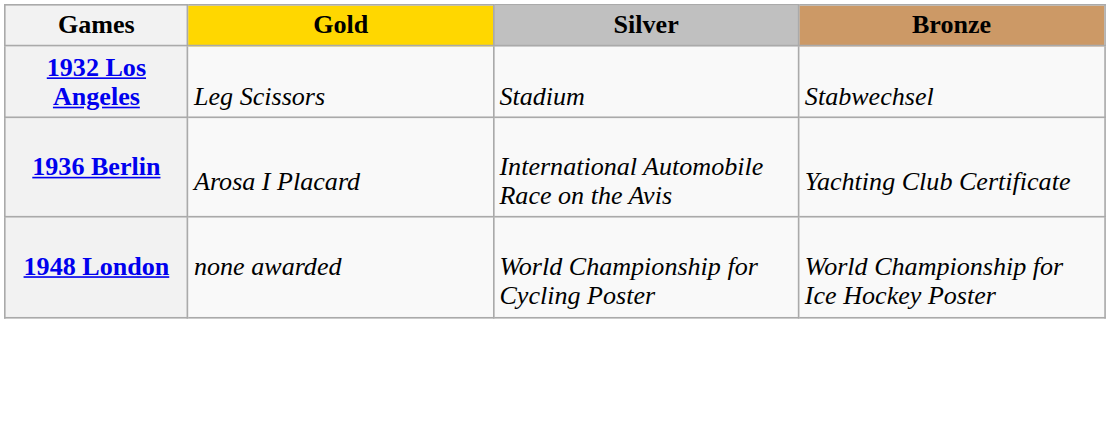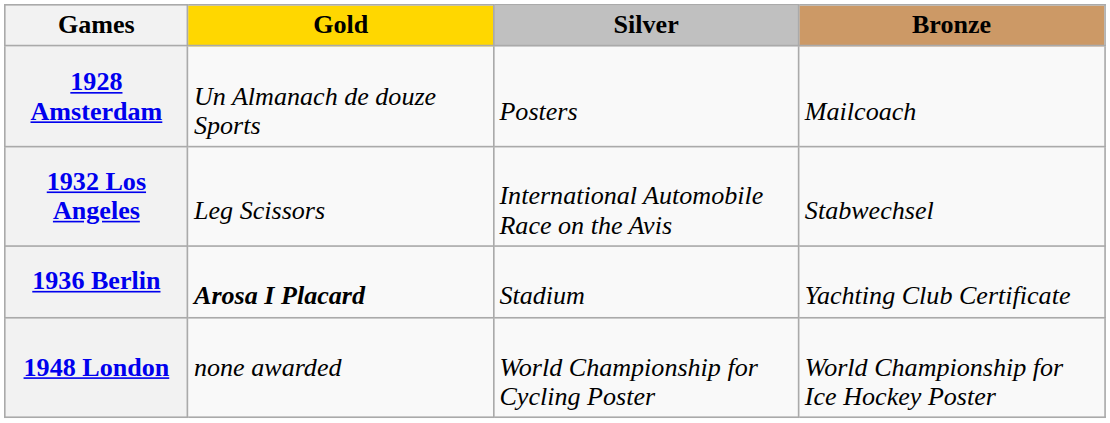+ row: 1928 Amsterdam | Un Almanach de douze Sports | Posters | Mailcoach
1932 Los Angeles | Silver: Stadium -> International Automobile Race on the Avis
1936 Berlin | Gold: normal -> bold
1936 Berlin | Silver: International Automobile Race on the Avis -> Stadium
